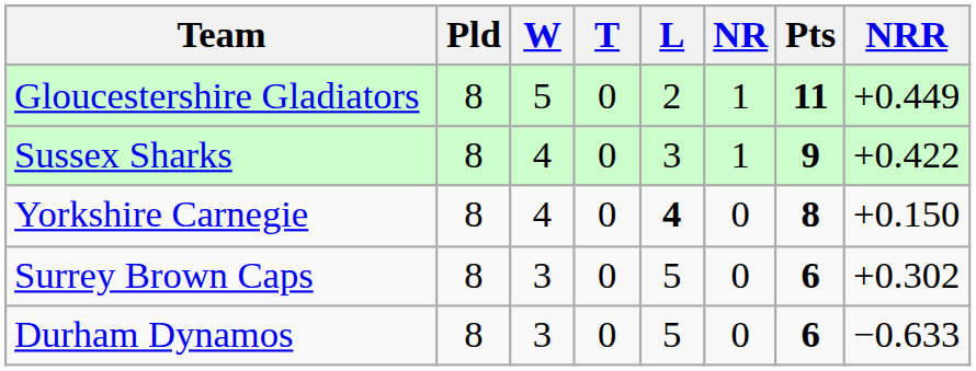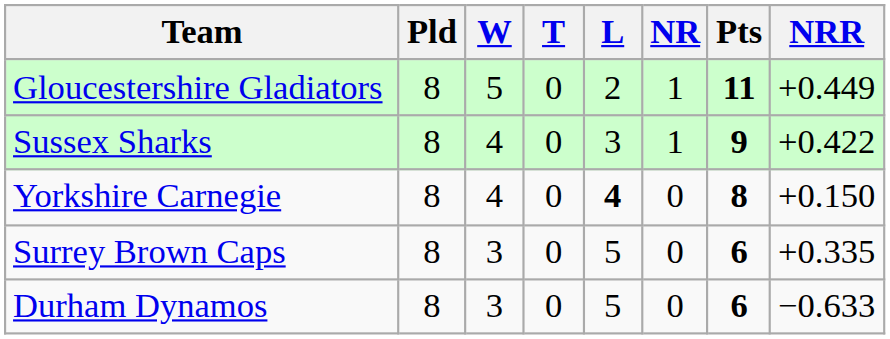Surrey Brown Caps | NRR: +0.302 -> +0.335
